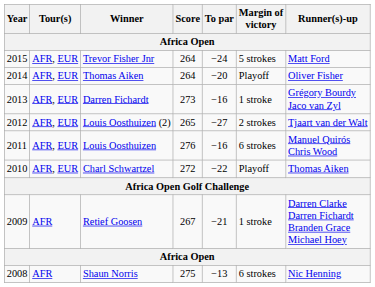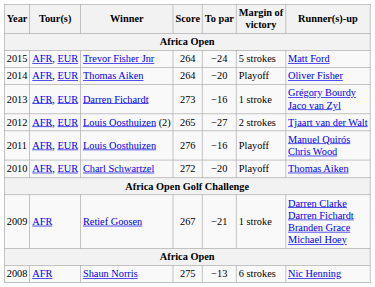Louis Oosthuizen | Margin of victory: 6 strokes -> Playoff
Charl Schwartzel | To par: −22 -> −20
